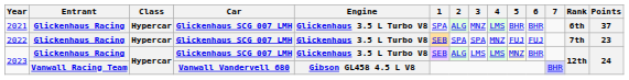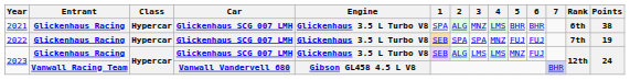2021 | Points: 37 -> 38
2022 | Points: 23 -> 19
2023 / Glickenhaus Racing | 6: BHR -> FUJ
